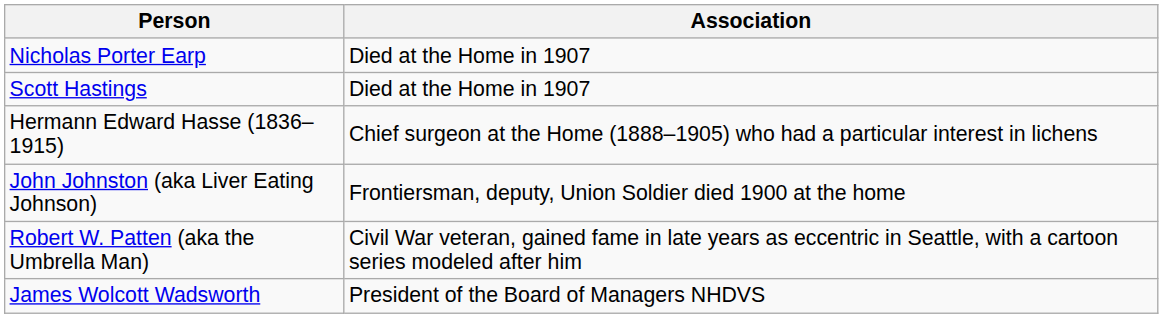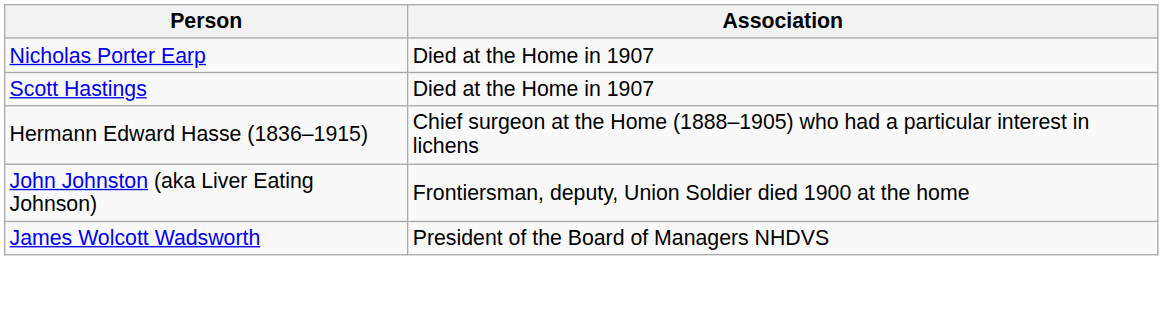- row: Robert W. Patten (aka the Umbrella Man) | Civil War veteran, gained fame in late years as eccentric in Seattle, with a cartoon series modeled after him
